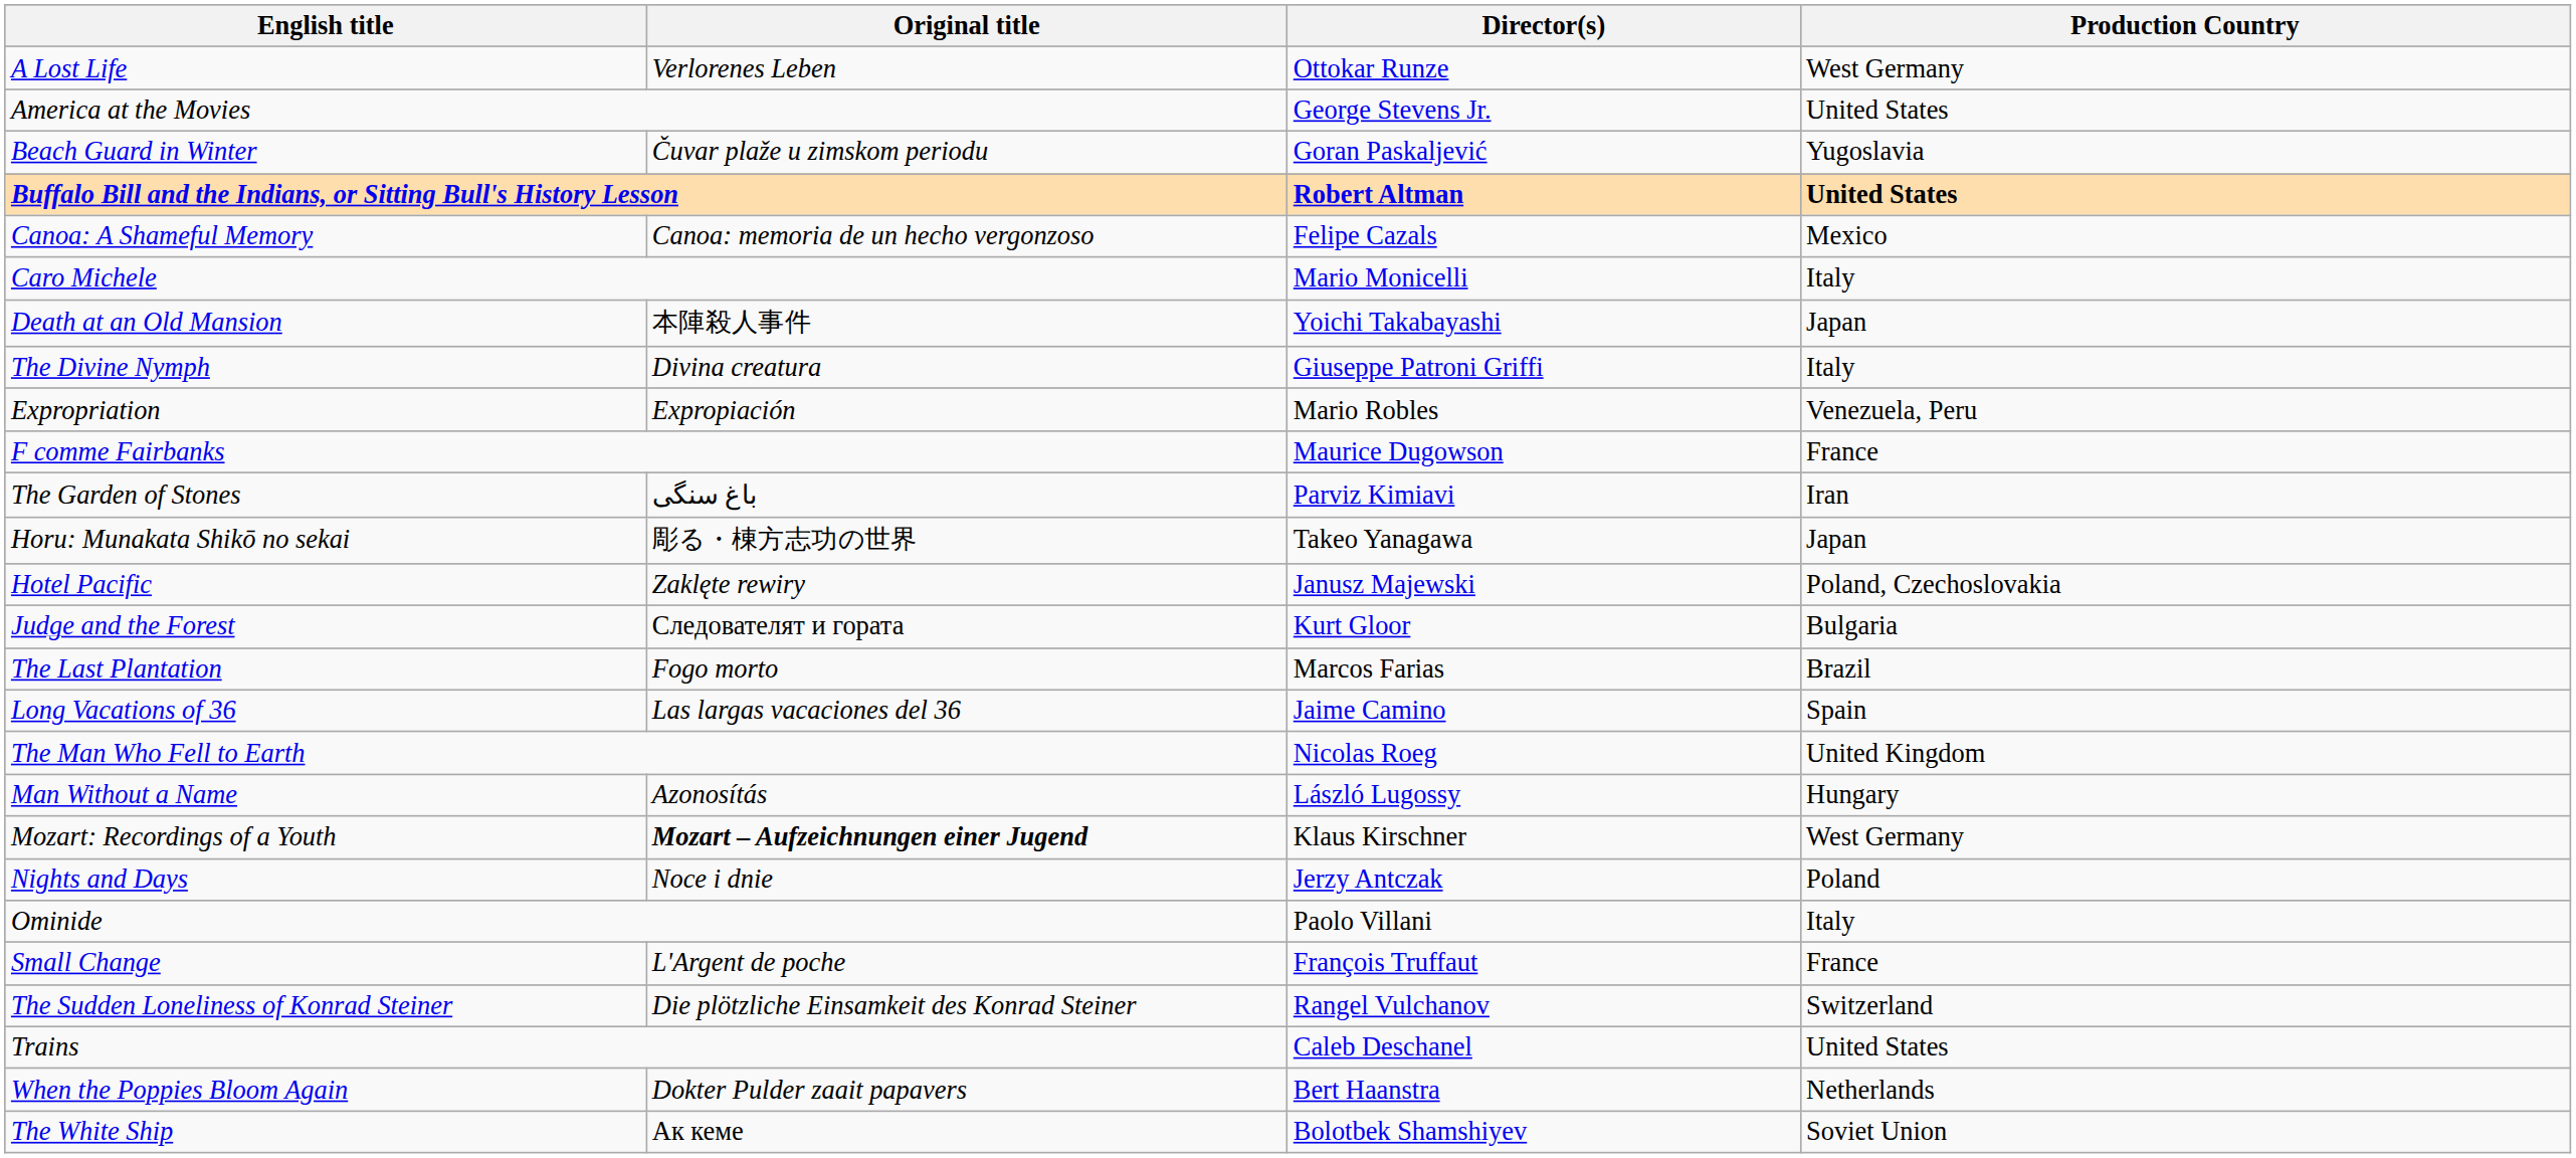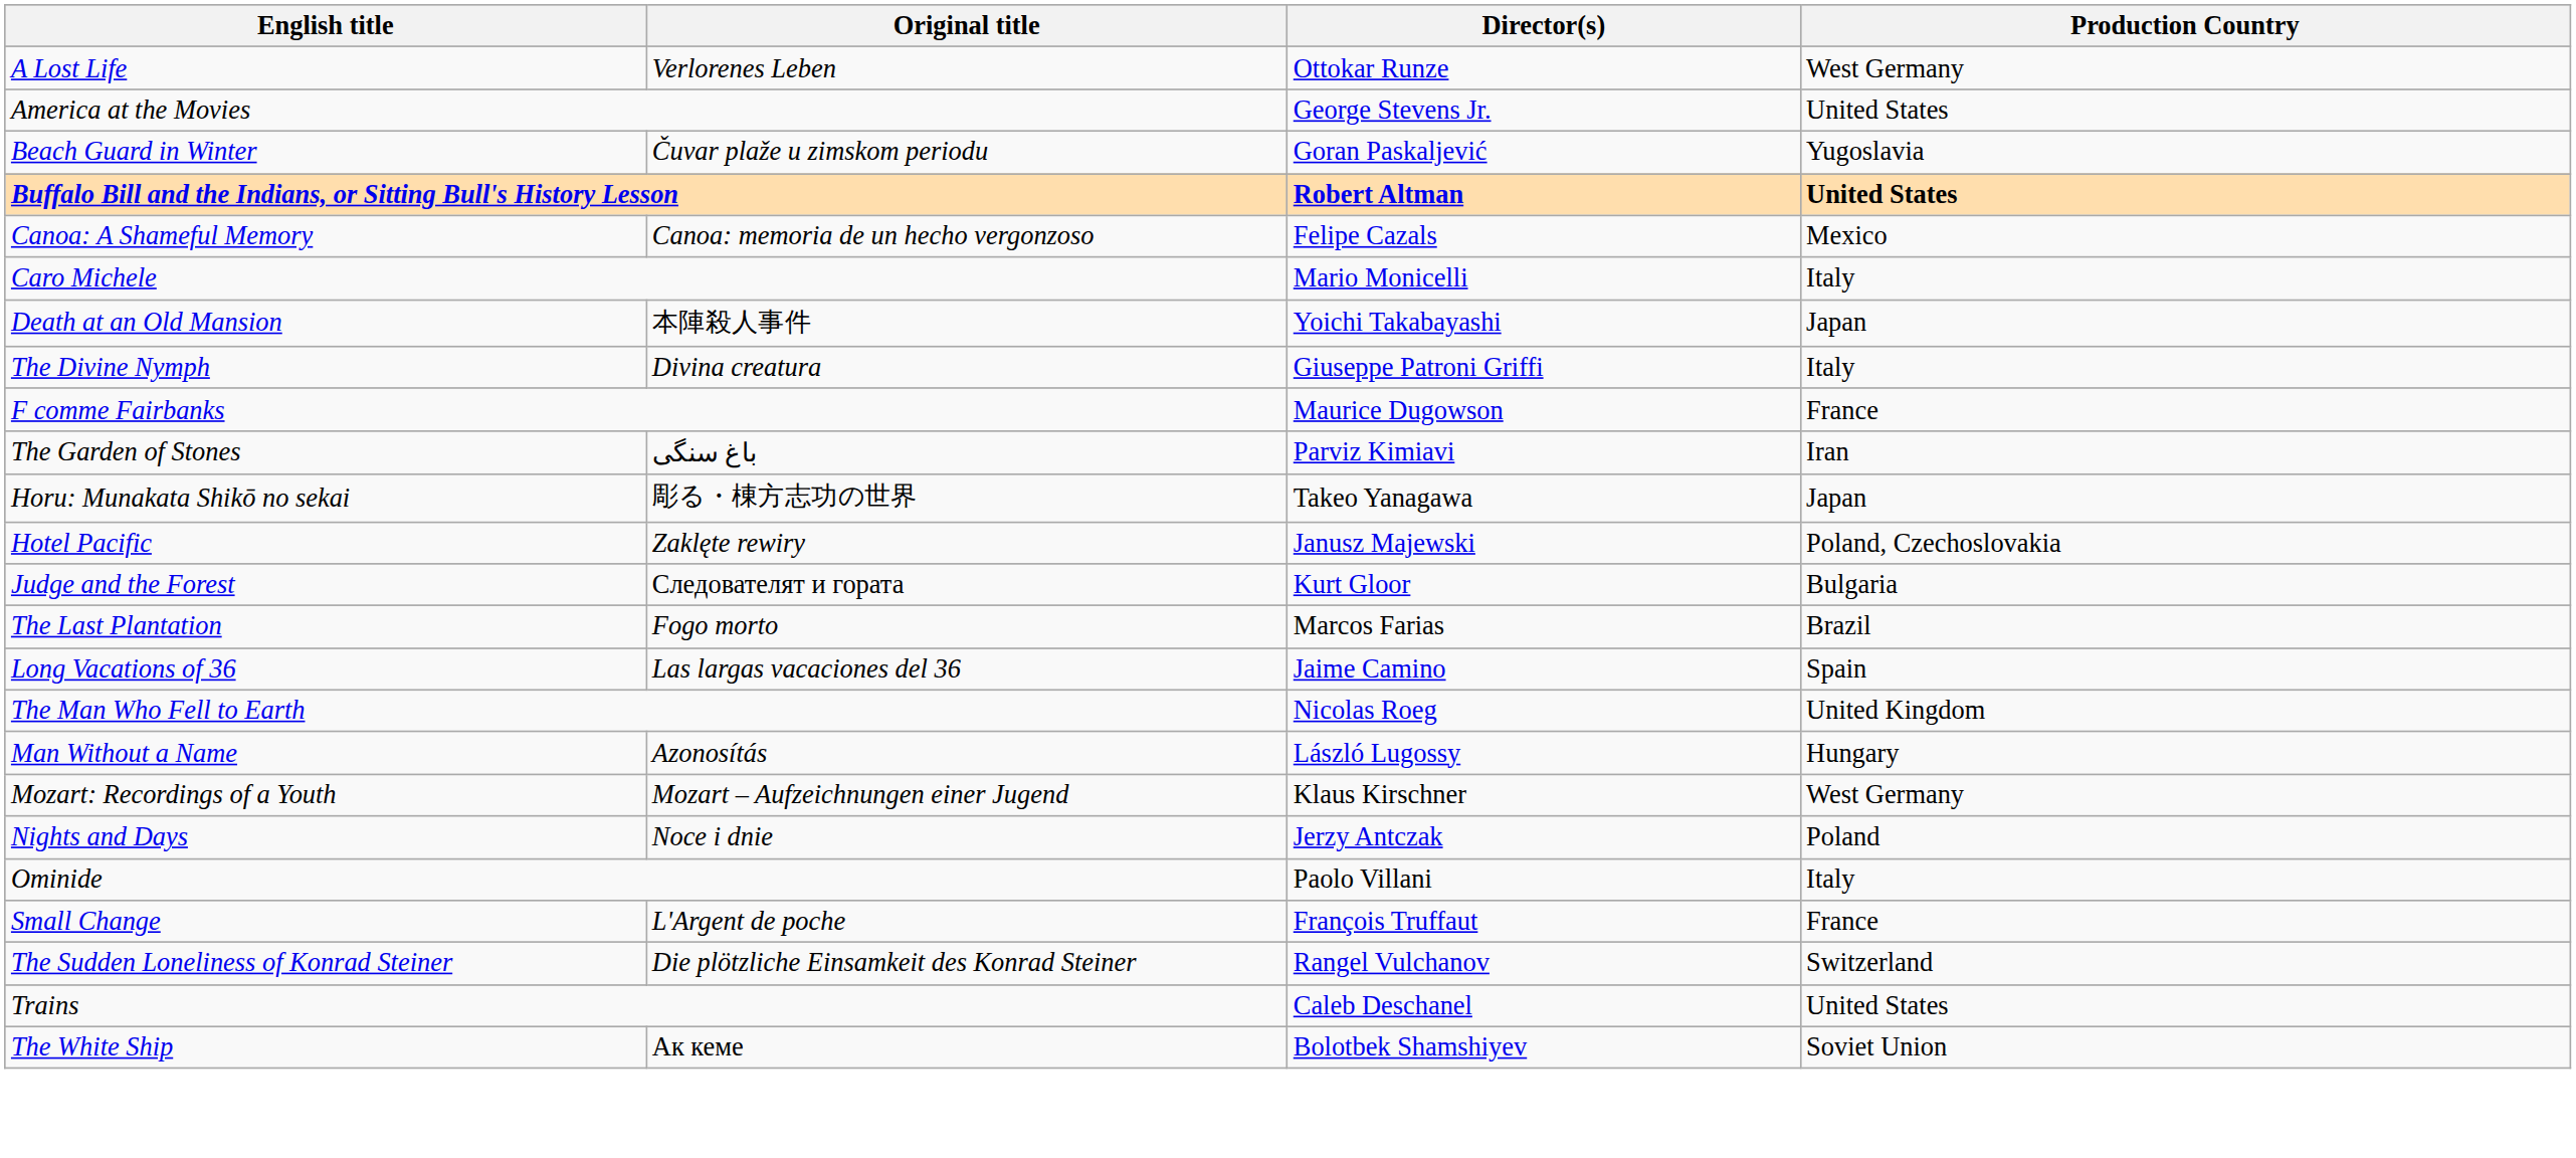- row: Expropriation | Expropiación | Mario Robles | Venezuela, Peru
Mozart: Recordings of a Youth | Original title: bold -> normal
- row: When the Poppies Bloom Again | Dokter Pulder zaait papavers | Bert Haanstra | Netherlands
